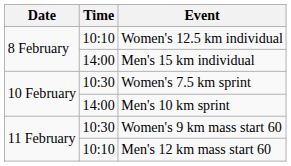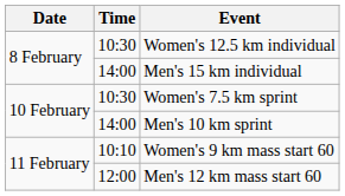Women's 12.5 km individual | Time: 10:10 -> 10:30
Women's 9 km mass start 60 | Time: 10:30 -> 10:10
Men's 12 km mass start 60 | Time: 10:10 -> 12:00
